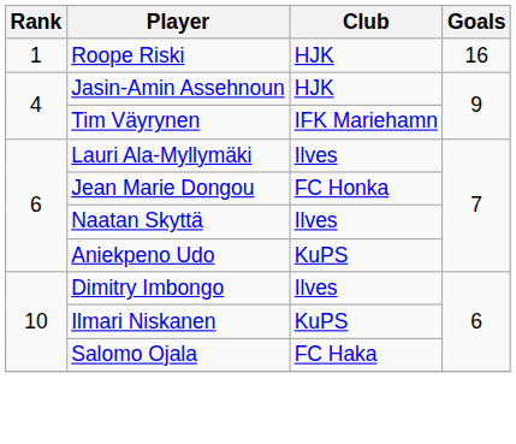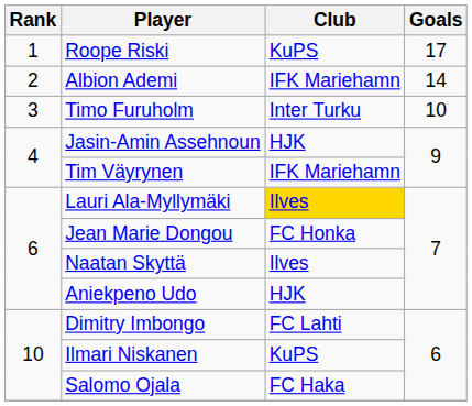Roope Riski | Club: HJK -> KuPS
Roope Riski | Goals: 16 -> 17
+ row: 2 | Albion Ademi | IFK Mariehamn | 14
+ row: 3 | Timo Furuholm | Inter Turku | 10
Lauri Ala-Myllymäki | Club: no background -> gold background
Aniekpeno Udo | Club: KuPS -> HJK
Dimitry Imbongo | Club: Ilves -> FC Lahti
